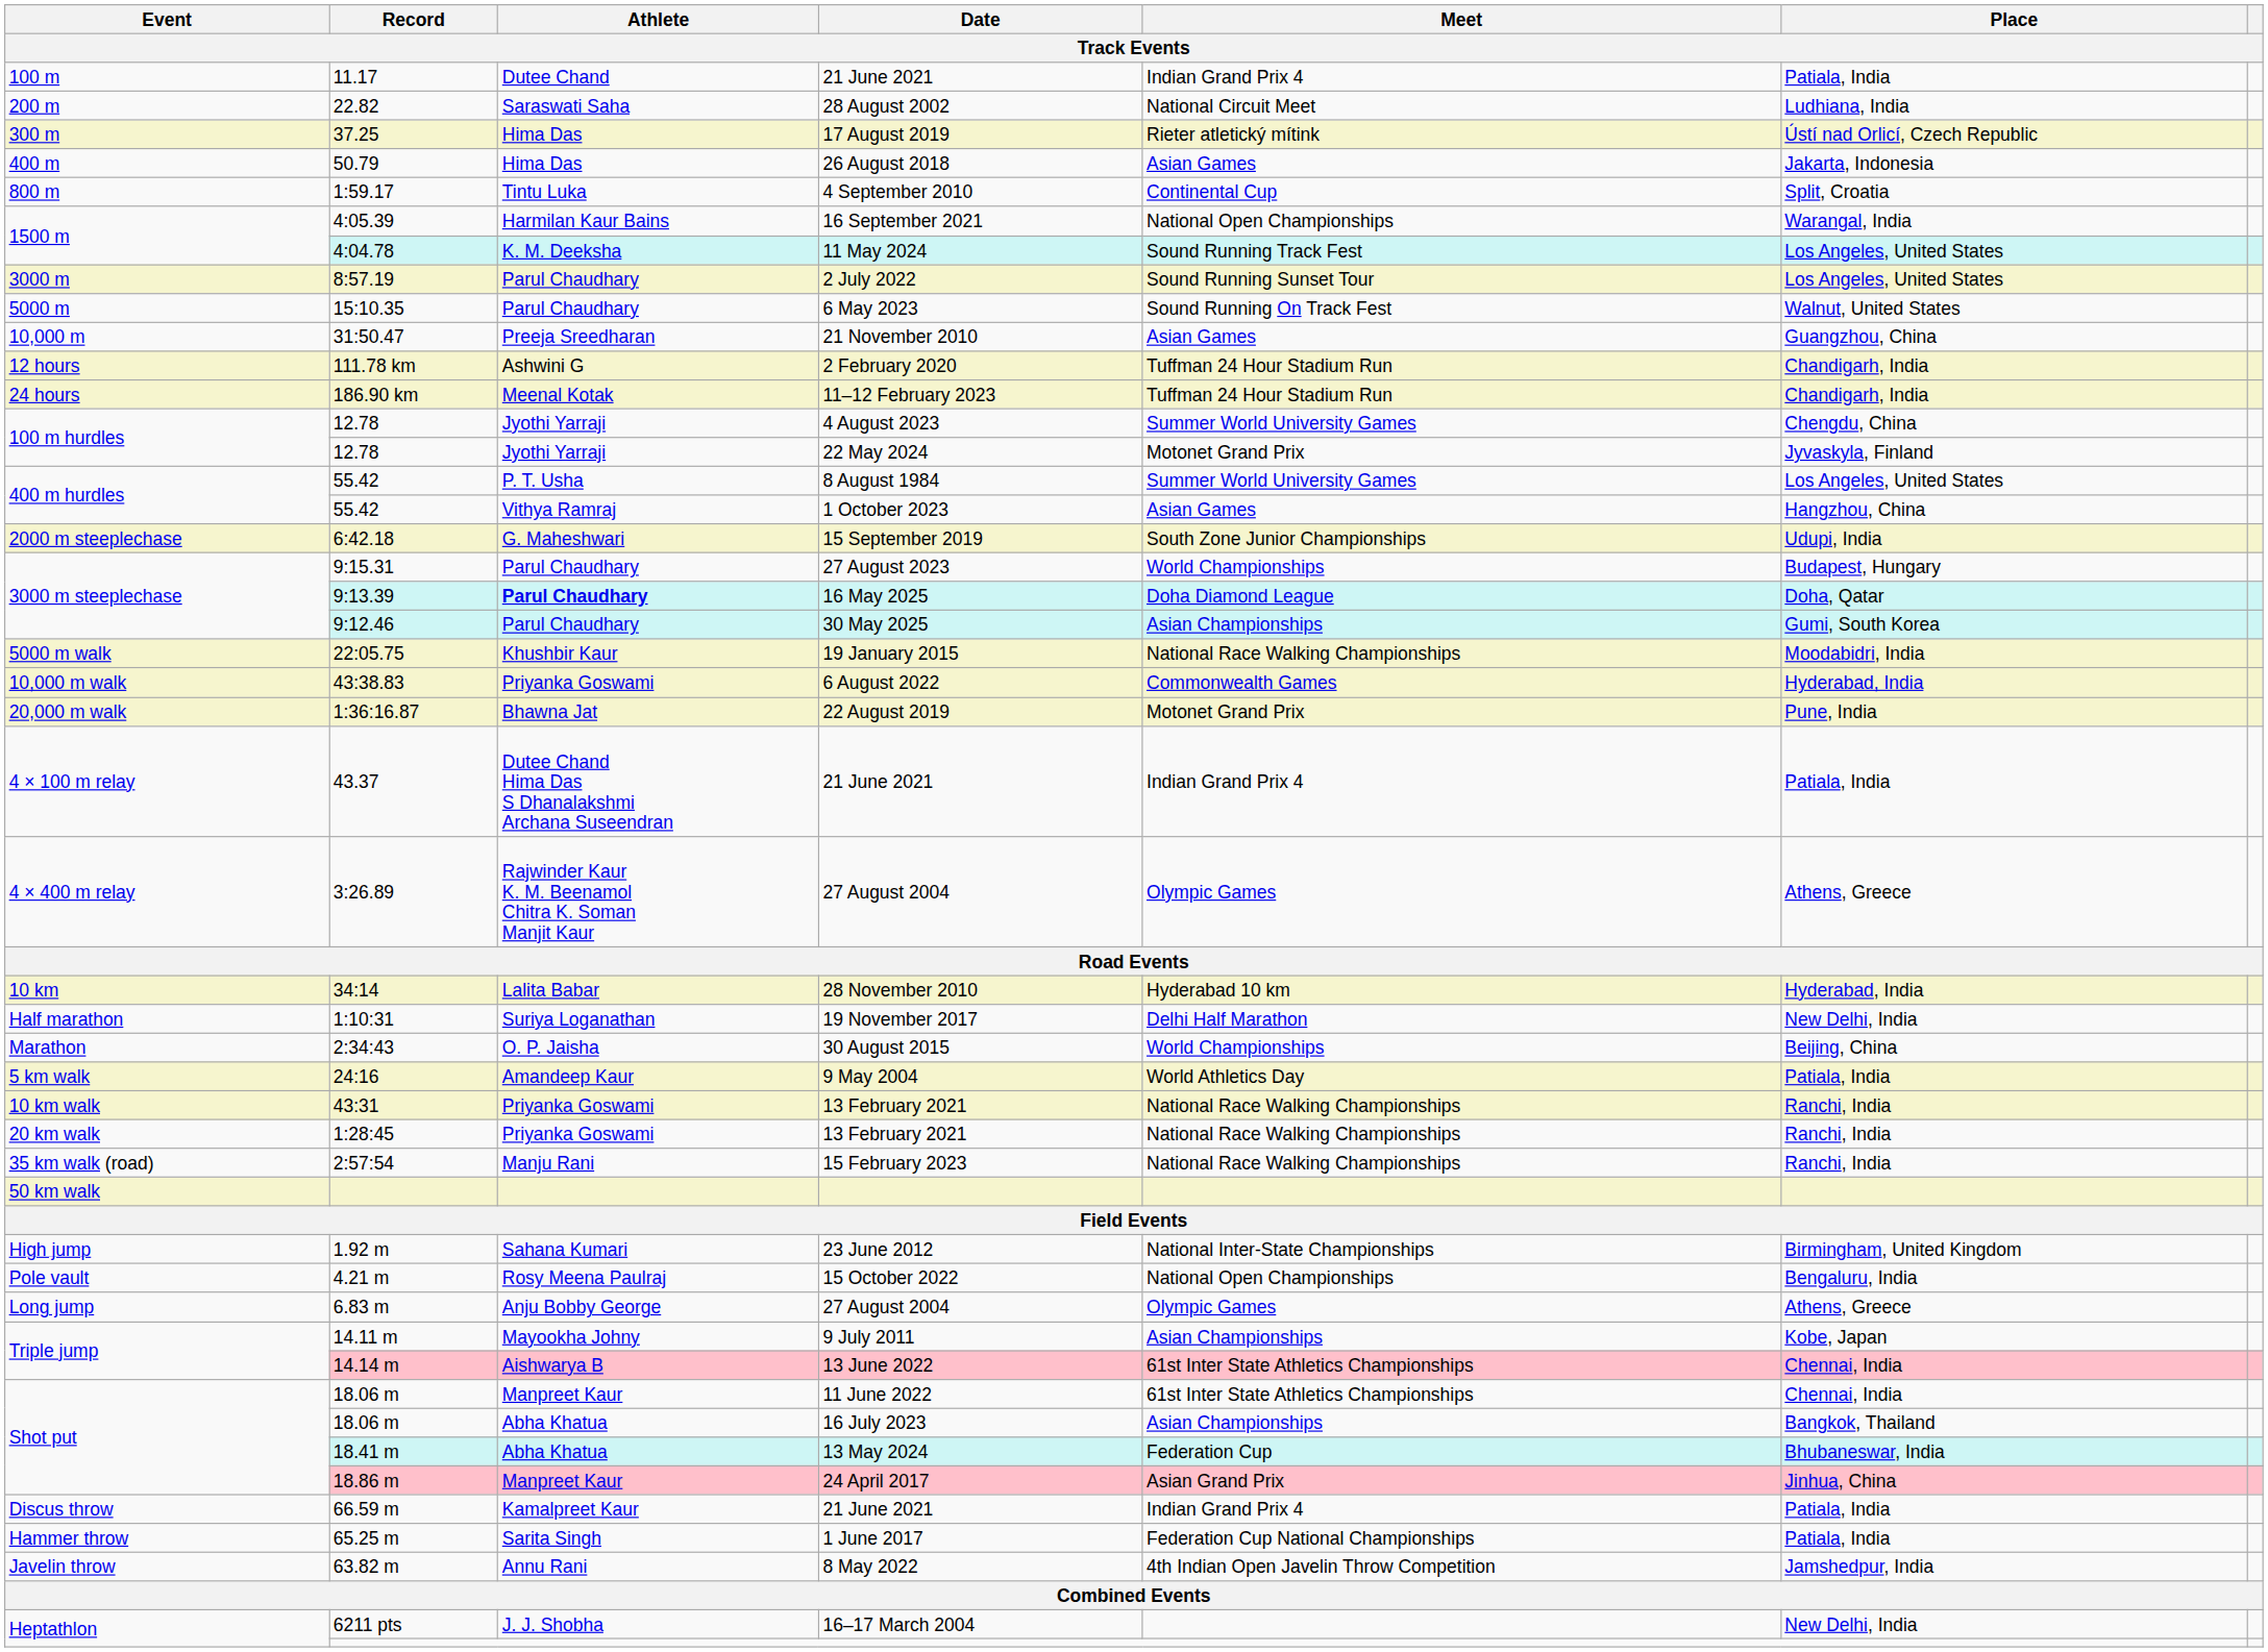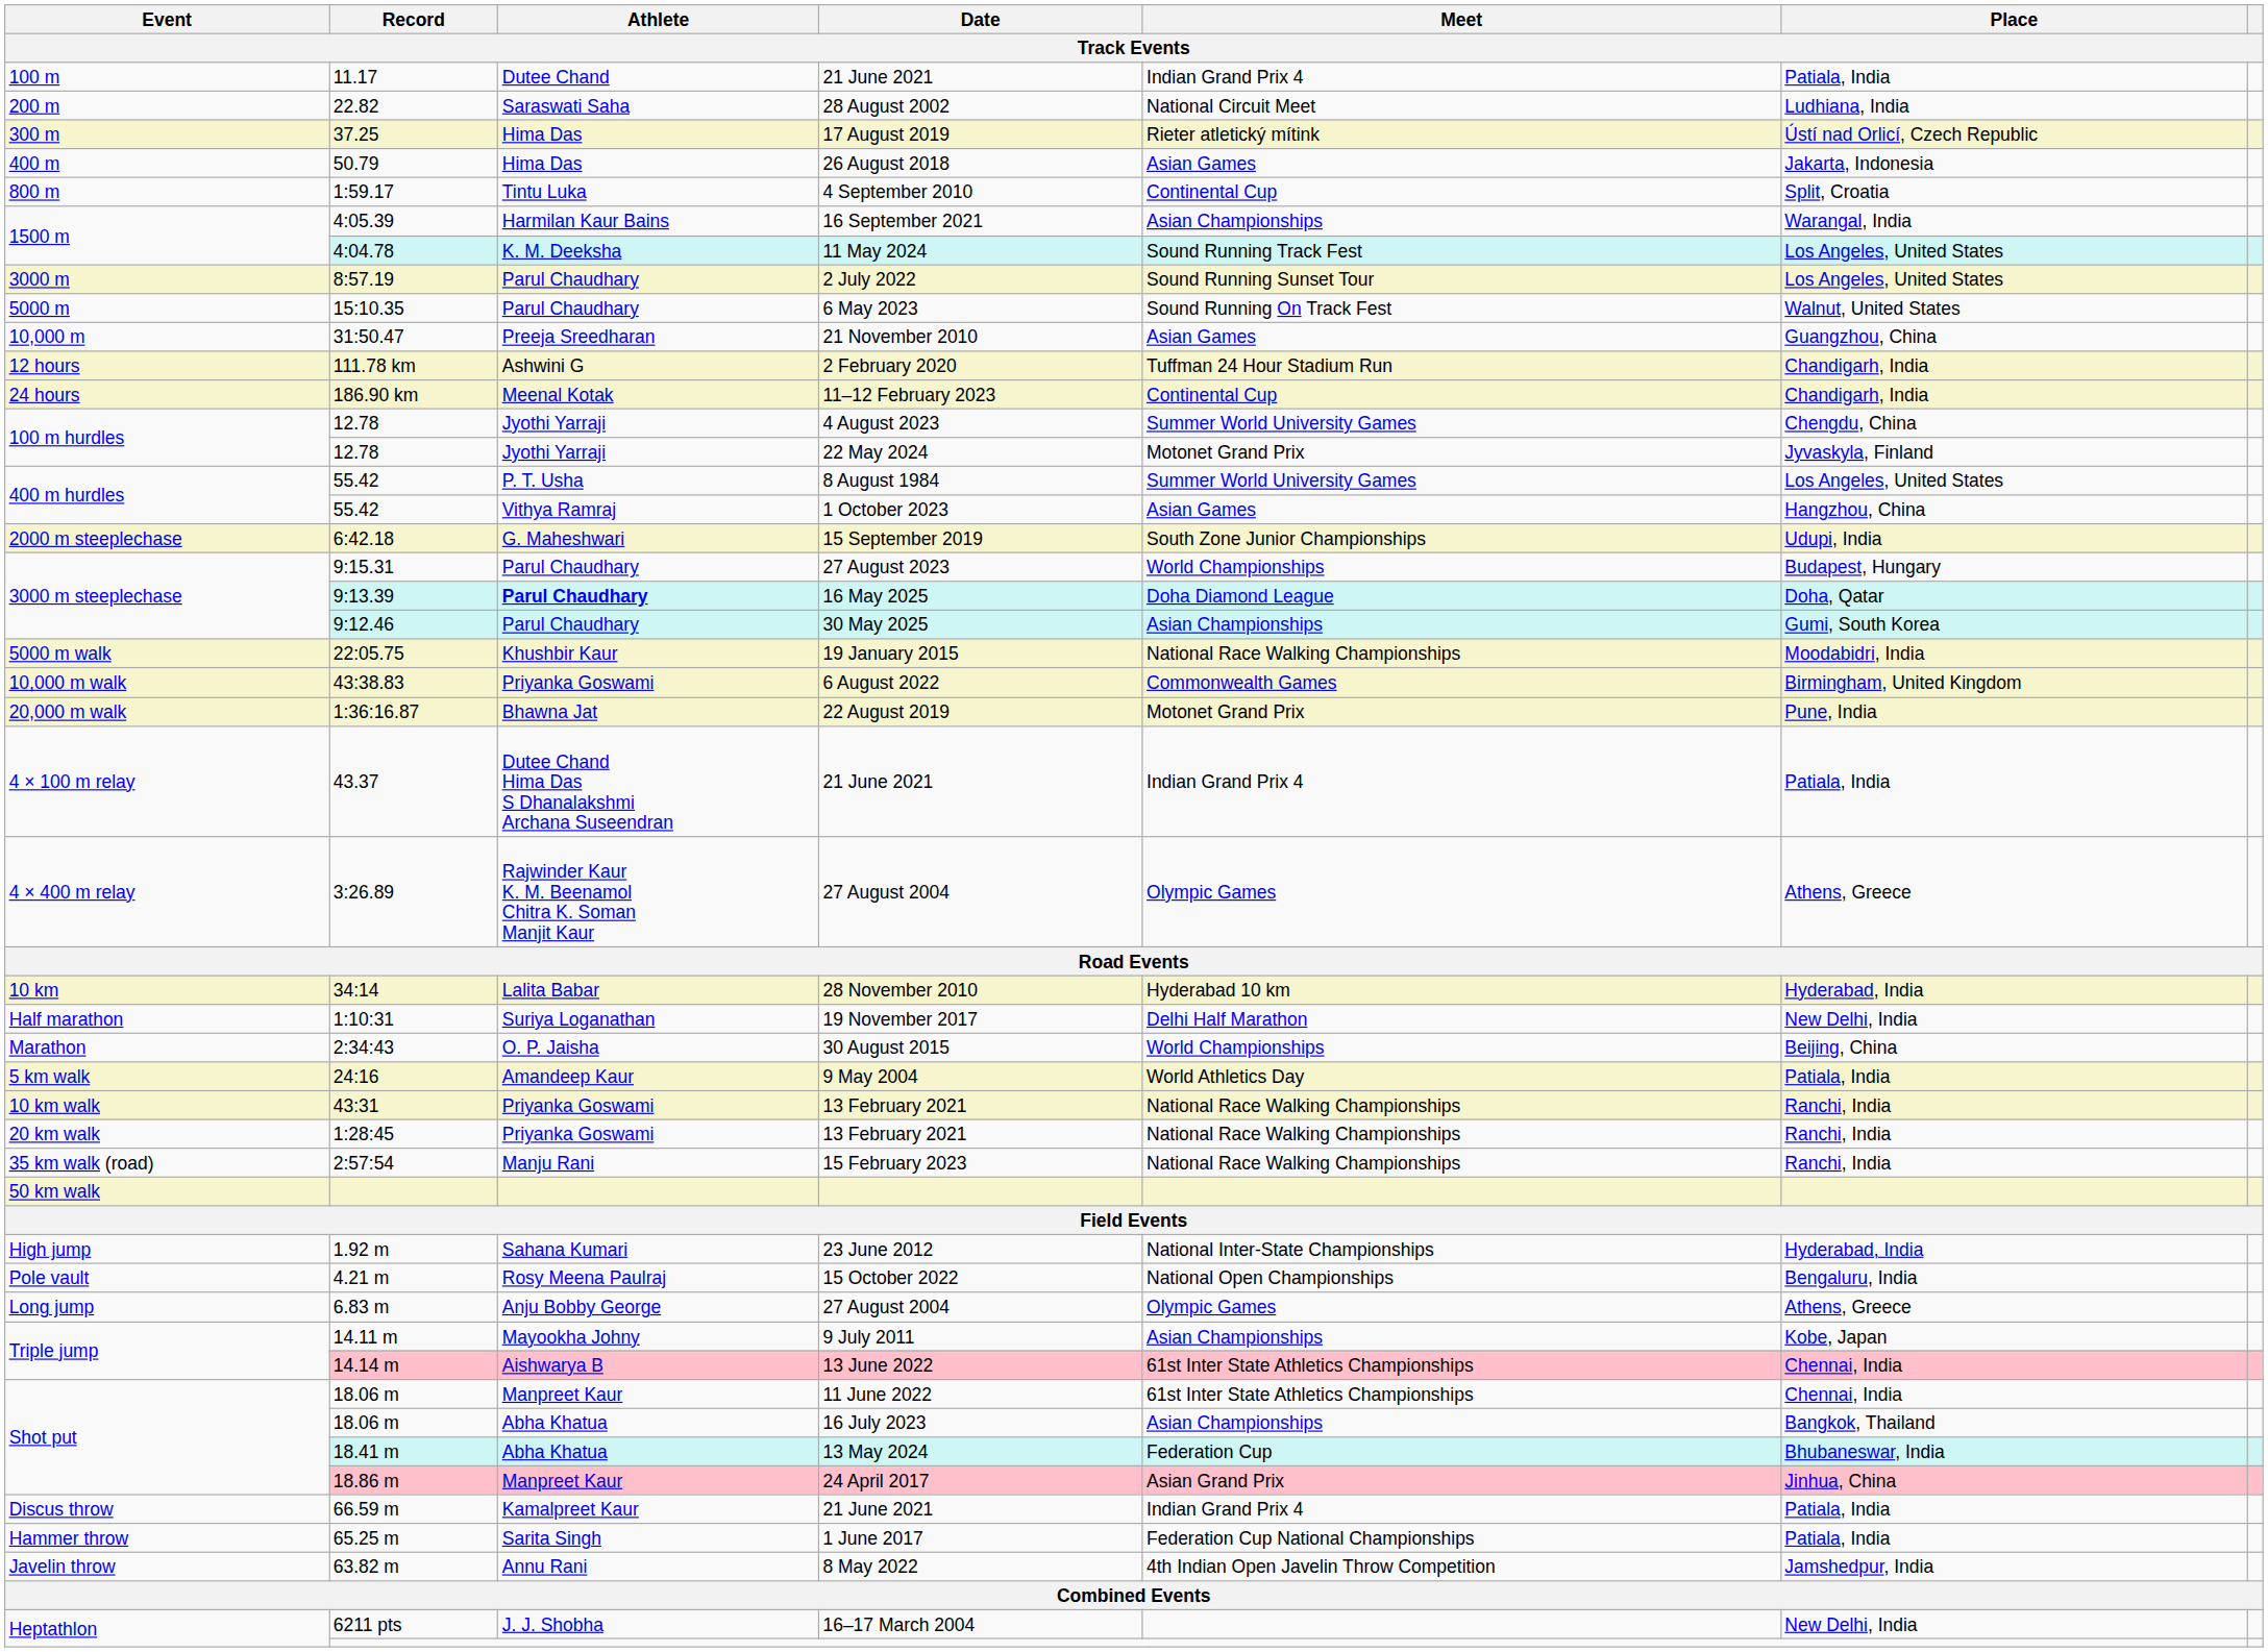4:05.39 | Meet: National Open Championships -> Asian Championships
186.90 km | Meet: Tuffman 24 Hour Stadium Run -> Continental Cup
43:38.83 | Place: Hyderabad, India -> Birmingham, United Kingdom
1.92 m | Place: Birmingham, United Kingdom -> Hyderabad, India
